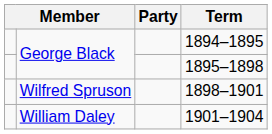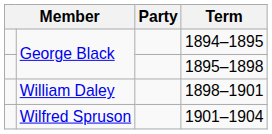1898–1901 | column 2: Wilfred Spruson -> William Daley
1901–1904 | column 2: William Daley -> Wilfred Spruson
